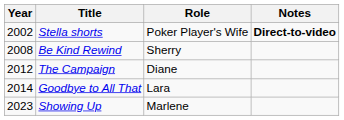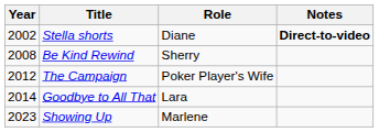Stella shorts | Role: Poker Player's Wife -> Diane
The Campaign | Role: Diane -> Poker Player's Wife
